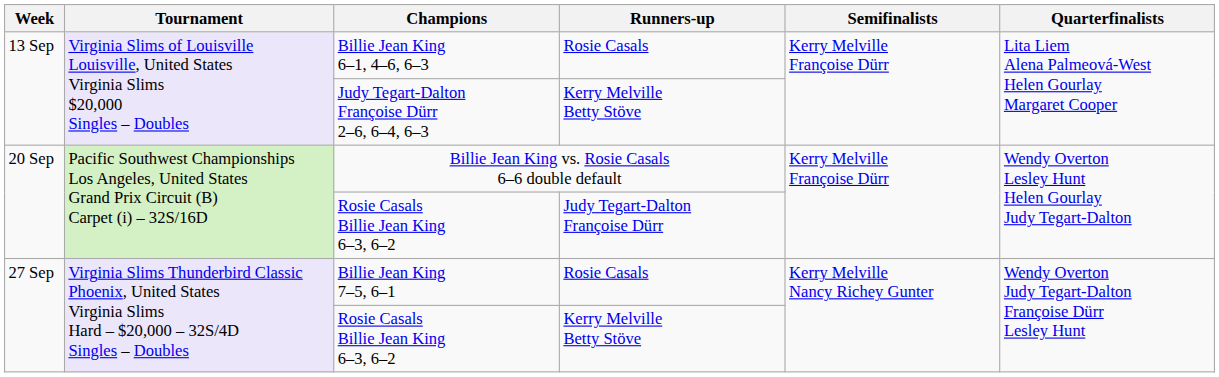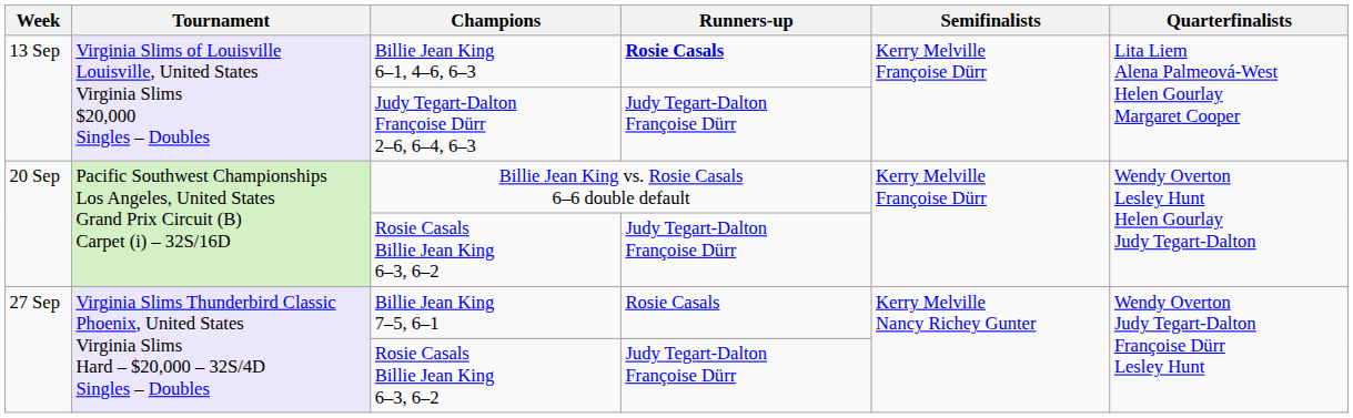Billie Jean King 6–1, 4–6, 6–3 | Runners-up: normal -> bold
Judy Tegart-Dalton Françoise Dürr 2–6, 6–4, 6–3 | Runners-up: Kerry Melville Betty Stöve -> Judy Tegart-Dalton Françoise Dürr
27 Sep / Rosie Casals Billie Jean King 6–3, 6–2 | Runners-up: Kerry Melville Betty Stöve -> Judy Tegart-Dalton Françoise Dürr
